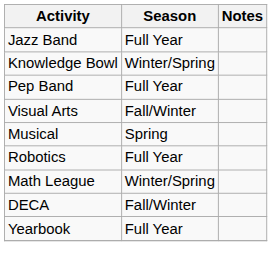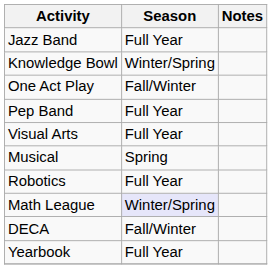+ row: One Act Play | Fall/Winter
Visual Arts | Season: Fall/Winter -> Full Year
Math League | Season: no background -> lavender background
